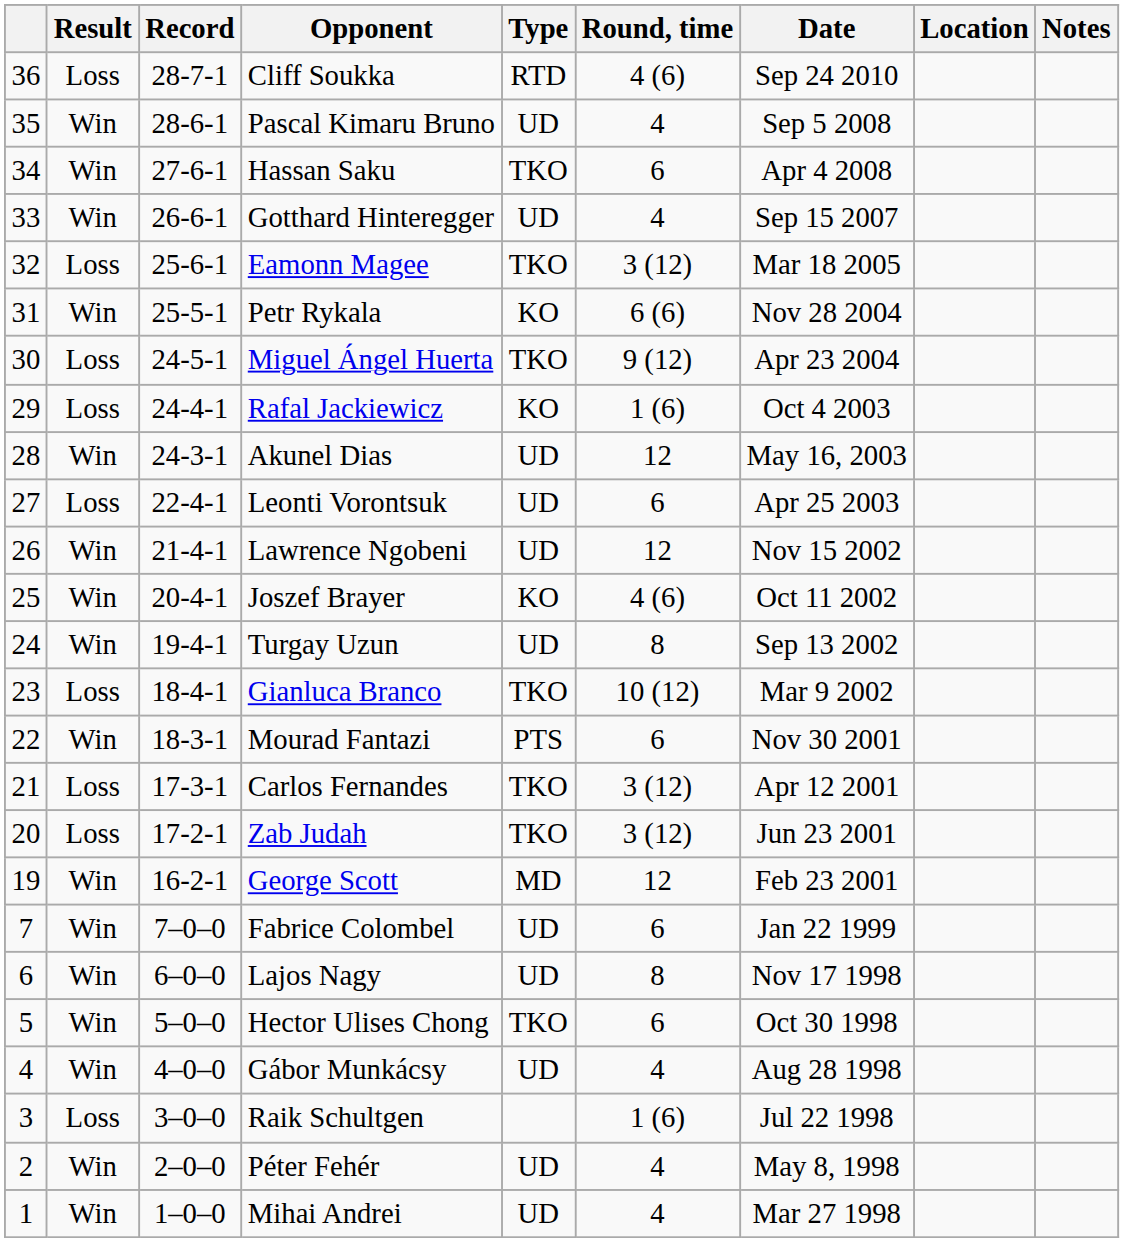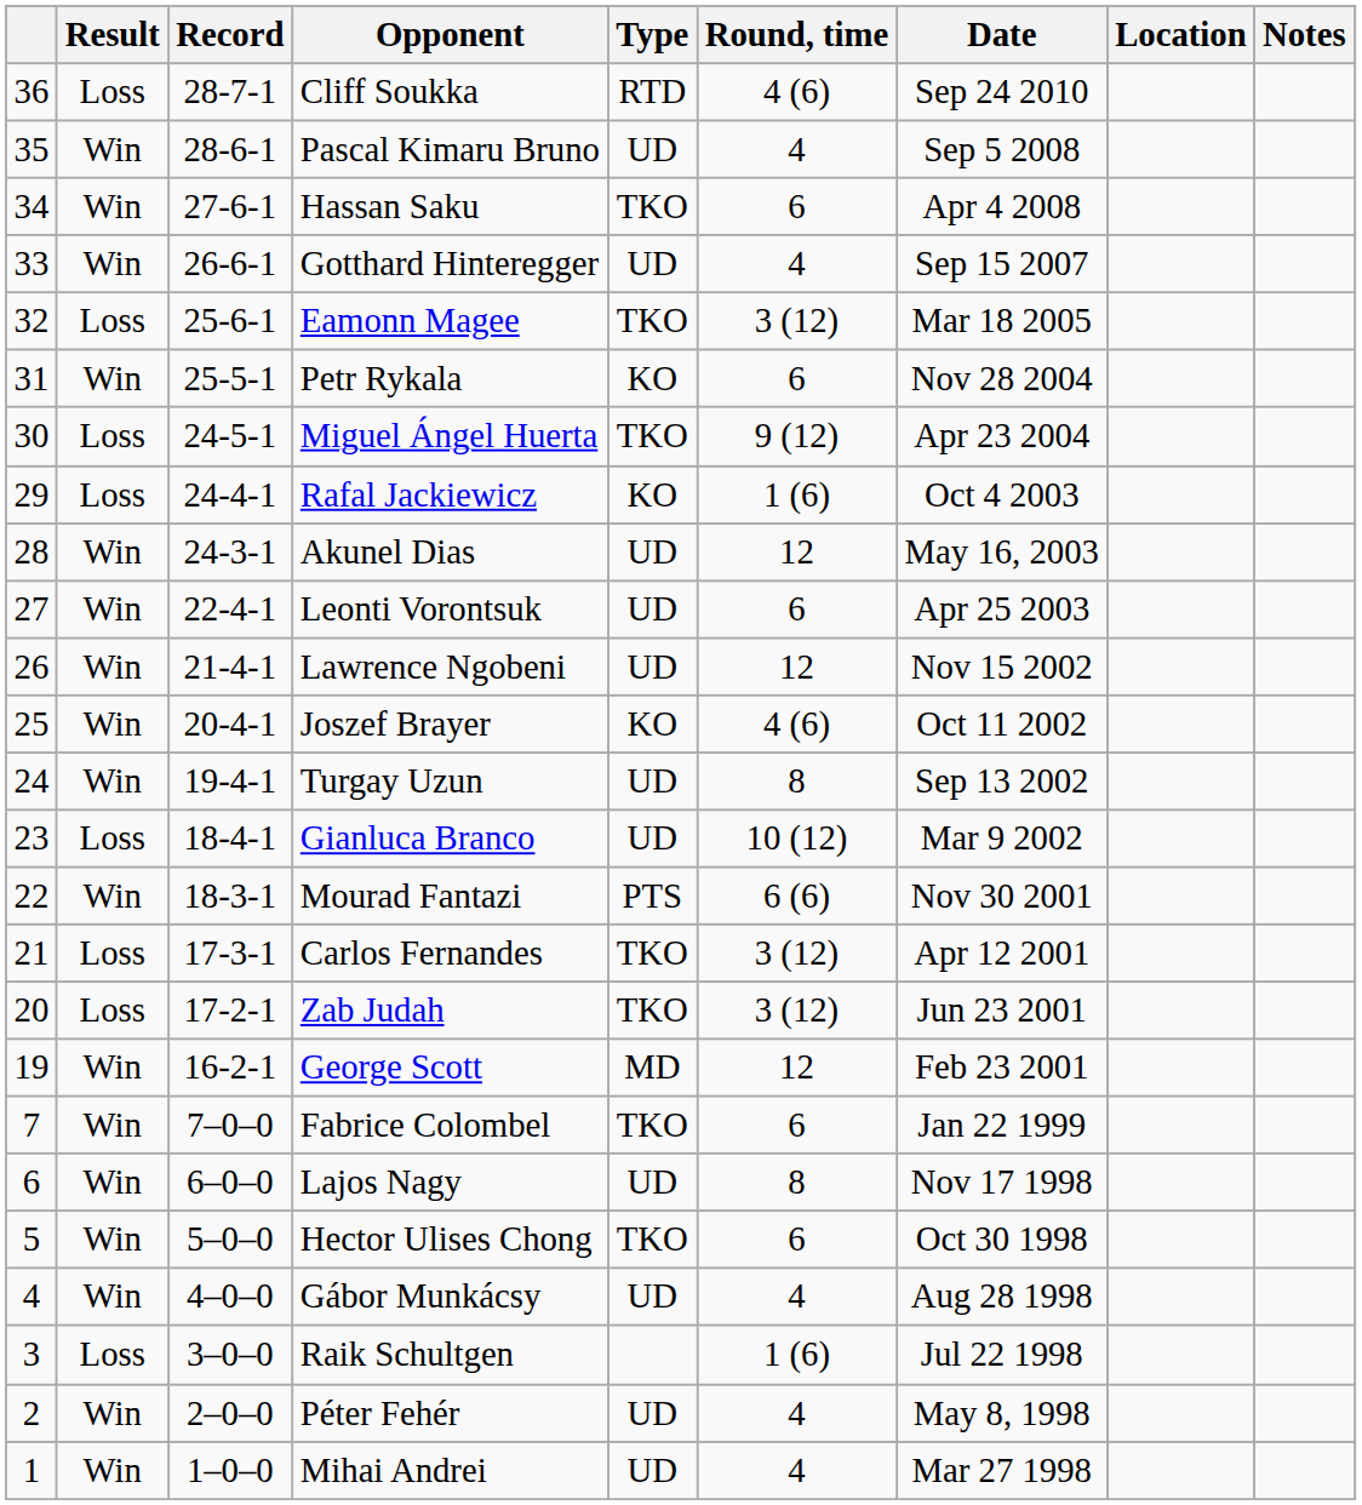Petr Rykala | Round, time: 6 (6) -> 6
Leonti Vorontsuk | Result: Loss -> Win
Gianluca Branco | Type: TKO -> UD
Mourad Fantazi | Round, time: 6 -> 6 (6)
Fabrice Colombel | Type: UD -> TKO
